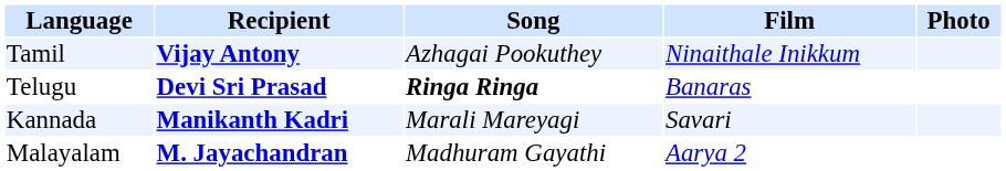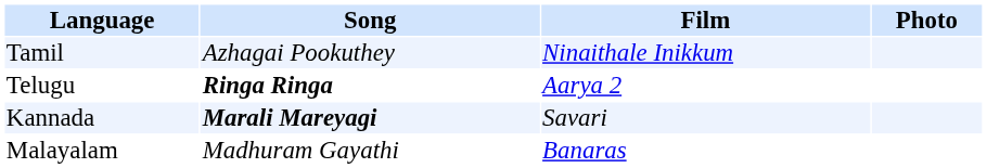- column: Recipient | Vijay Antony | Devi Sri Prasad | Manikanth Kadri | M. Jayachandran
Telugu | Film: Banaras -> Aarya 2
Kannada | Song: normal -> bold
Malayalam | Film: Aarya 2 -> Banaras
